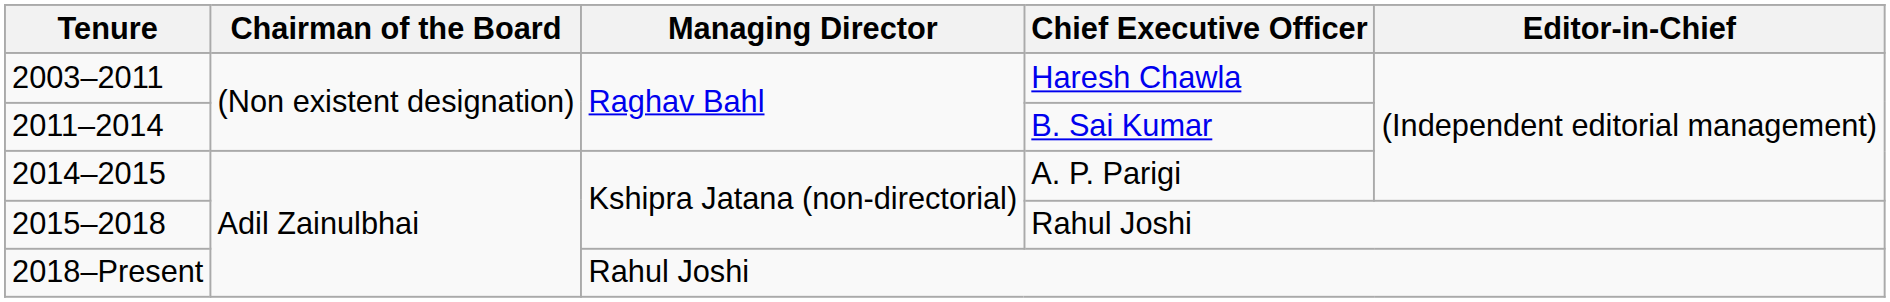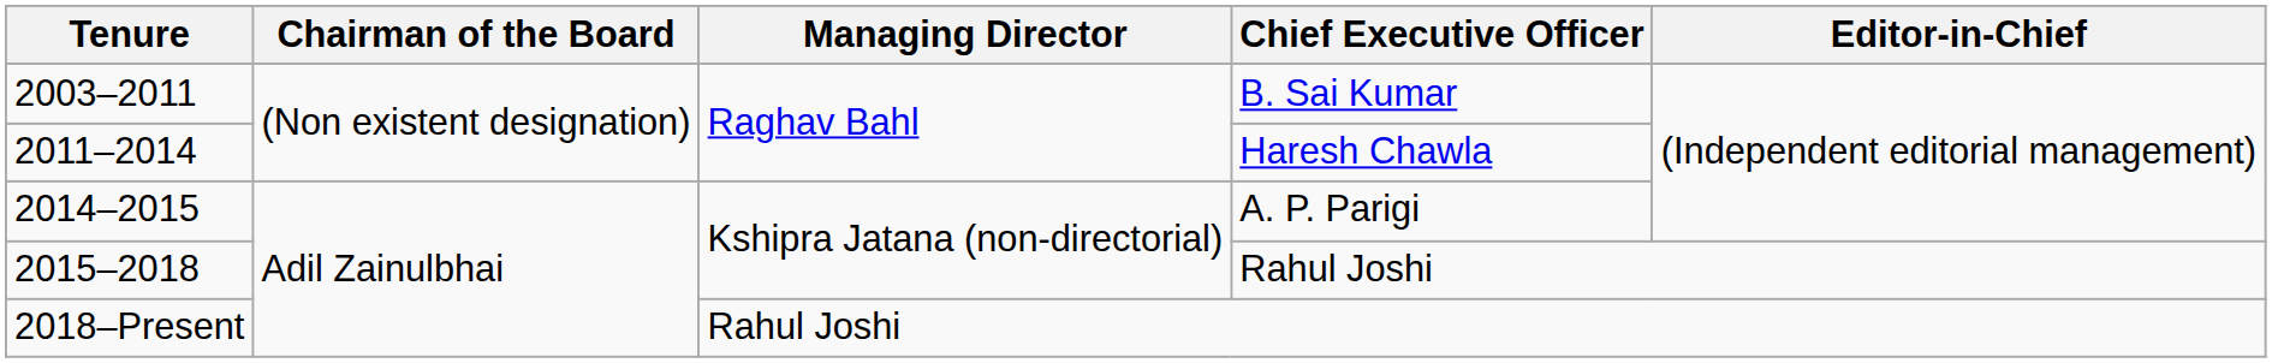2003–2011 | Chief Executive Officer: Haresh Chawla -> B. Sai Kumar
2011–2014 | Chief Executive Officer: B. Sai Kumar -> Haresh Chawla
